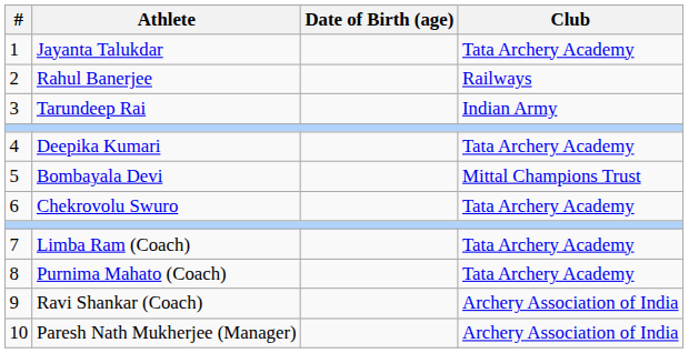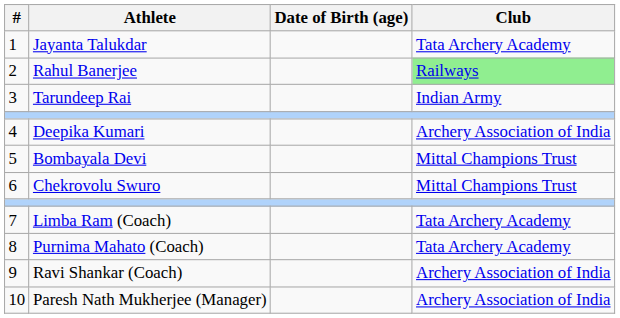Rahul Banerjee | Club: no background -> lightgreen background
Deepika Kumari | Club: Tata Archery Academy -> Archery Association of India
Chekrovolu Swuro | Club: Tata Archery Academy -> Mittal Champions Trust
